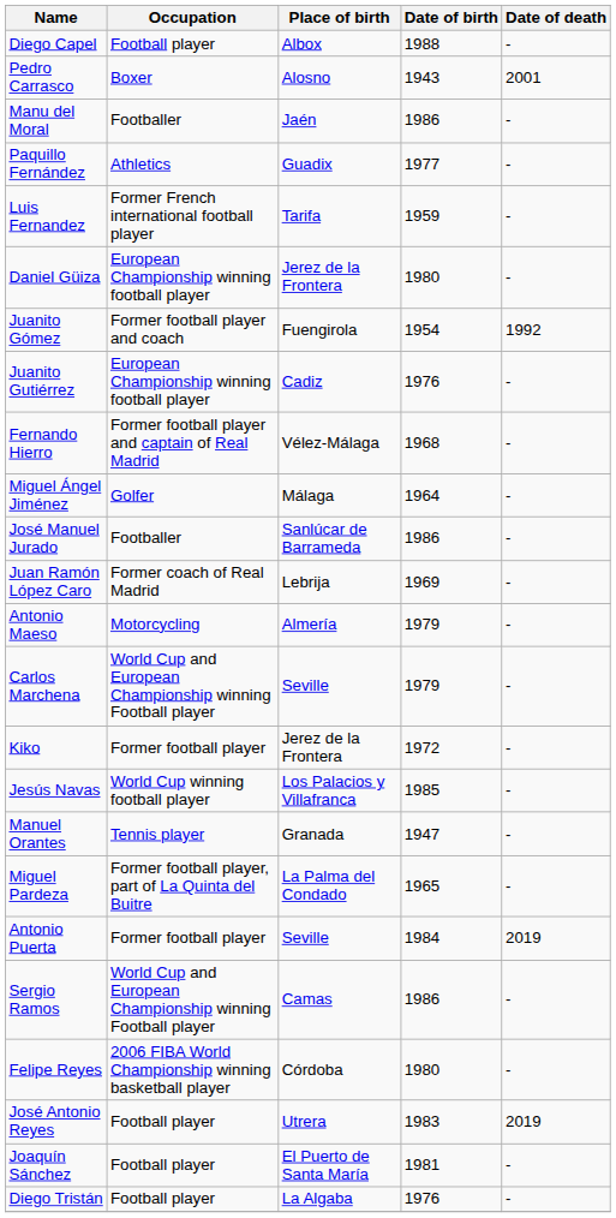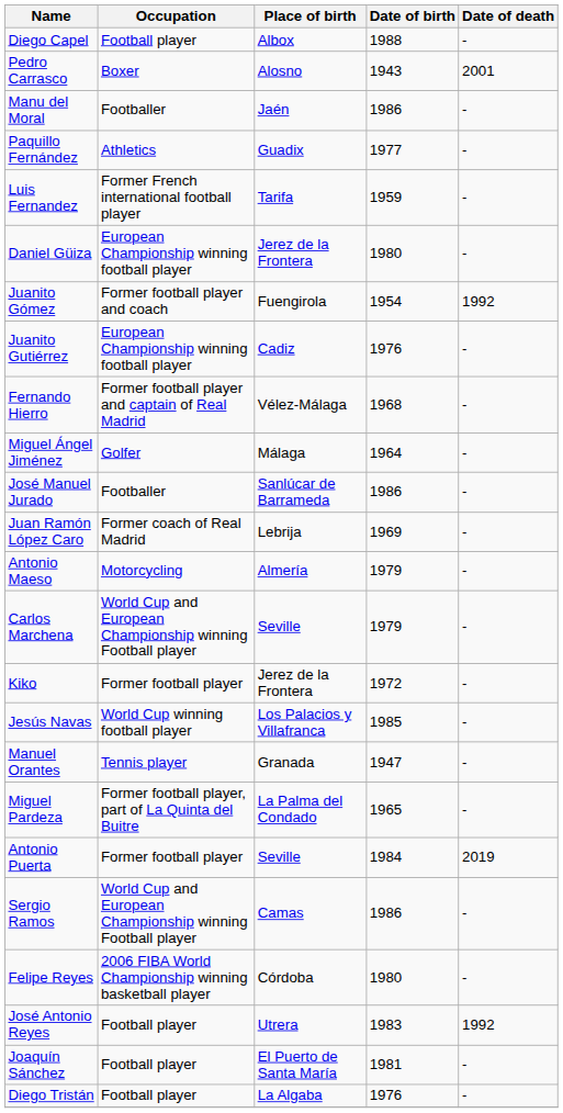José Antonio Reyes | Date of death: 2019 -> 1992
